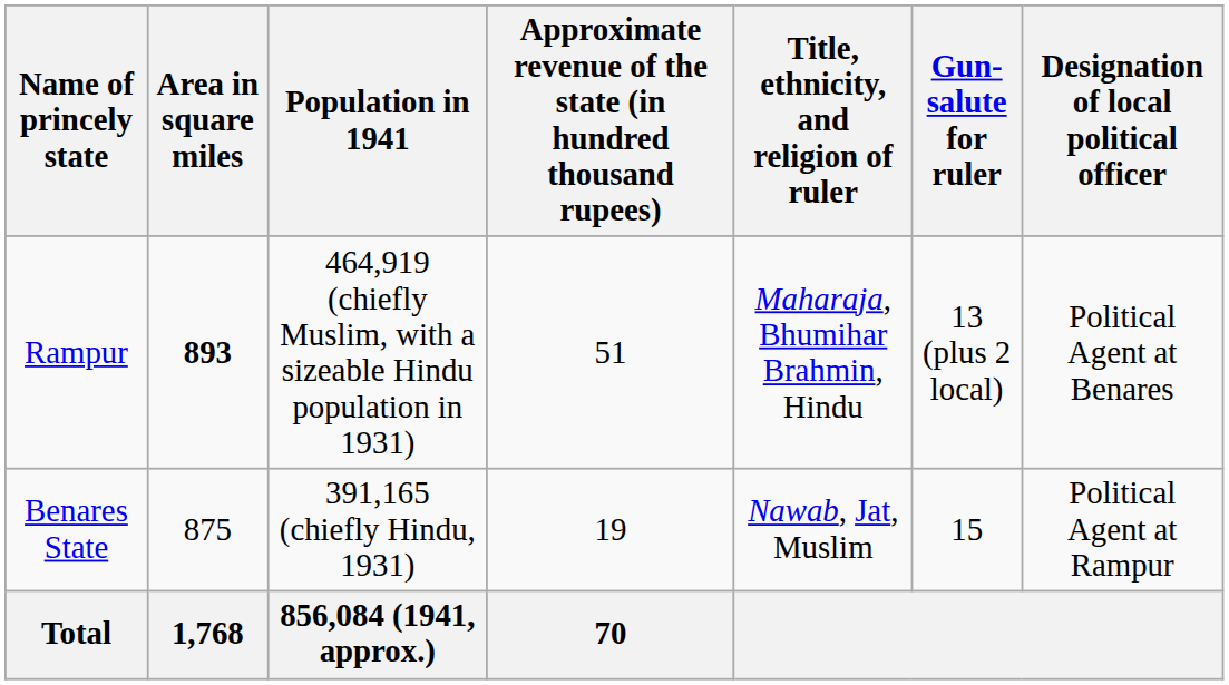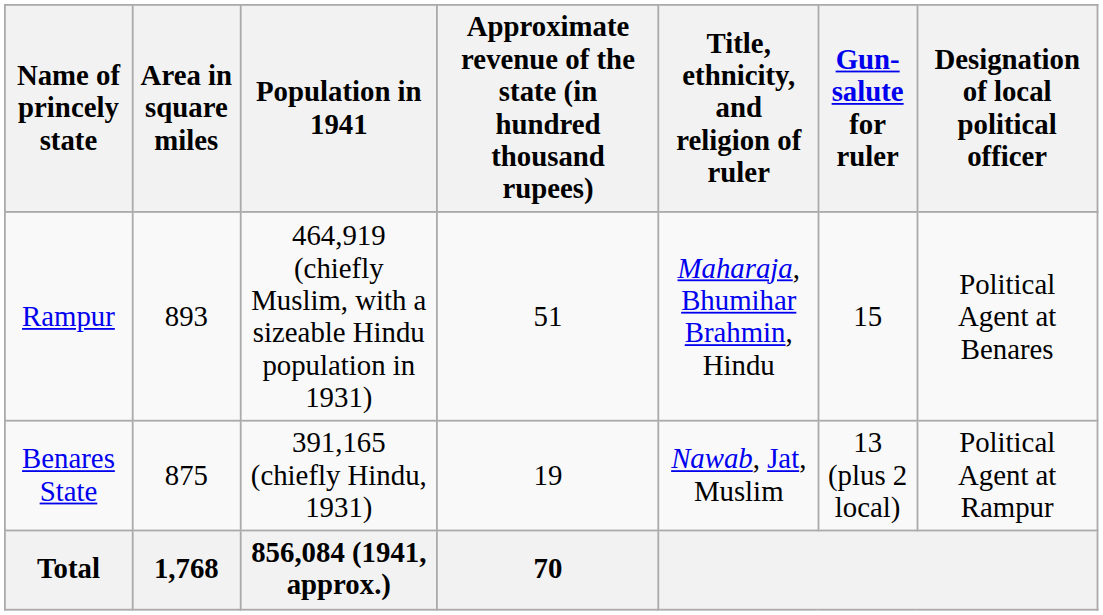Rampur | Area in square miles: bold -> normal
Rampur | Gun-salute for ruler: 13 (plus 2 local) -> 15
Benares State | Gun-salute for ruler: 15 -> 13 (plus 2 local)
